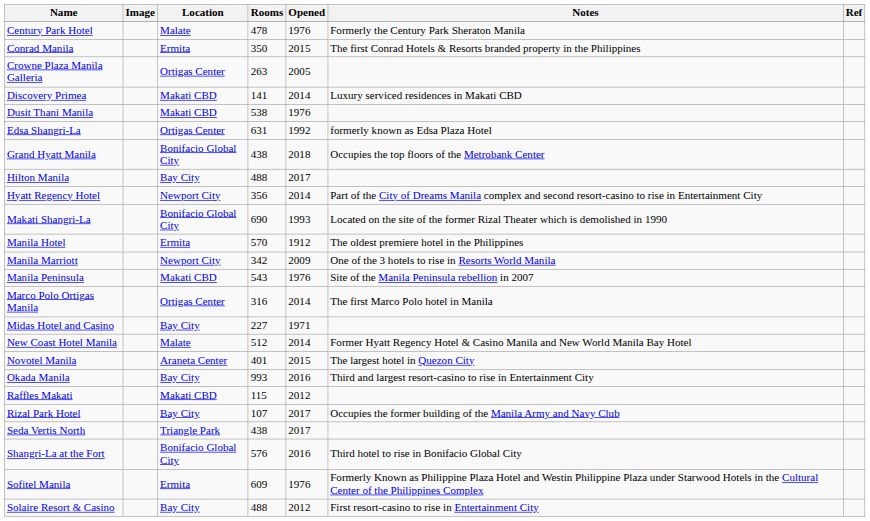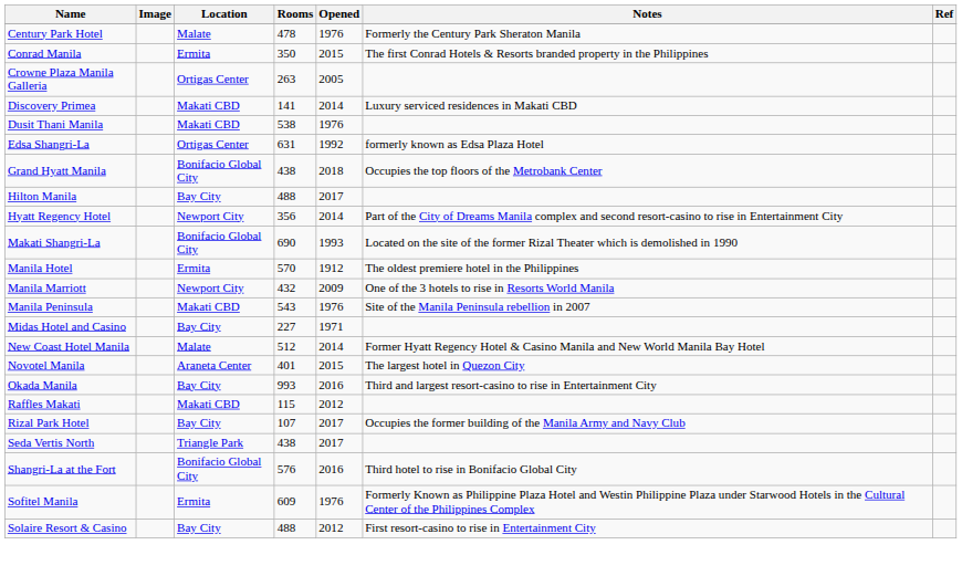Manila Marriott | Rooms: 342 -> 432
- row: Marco Polo Ortigas Manila | Ortigas Center | 316 | 2014 | The first Marco Polo hotel in Manila
